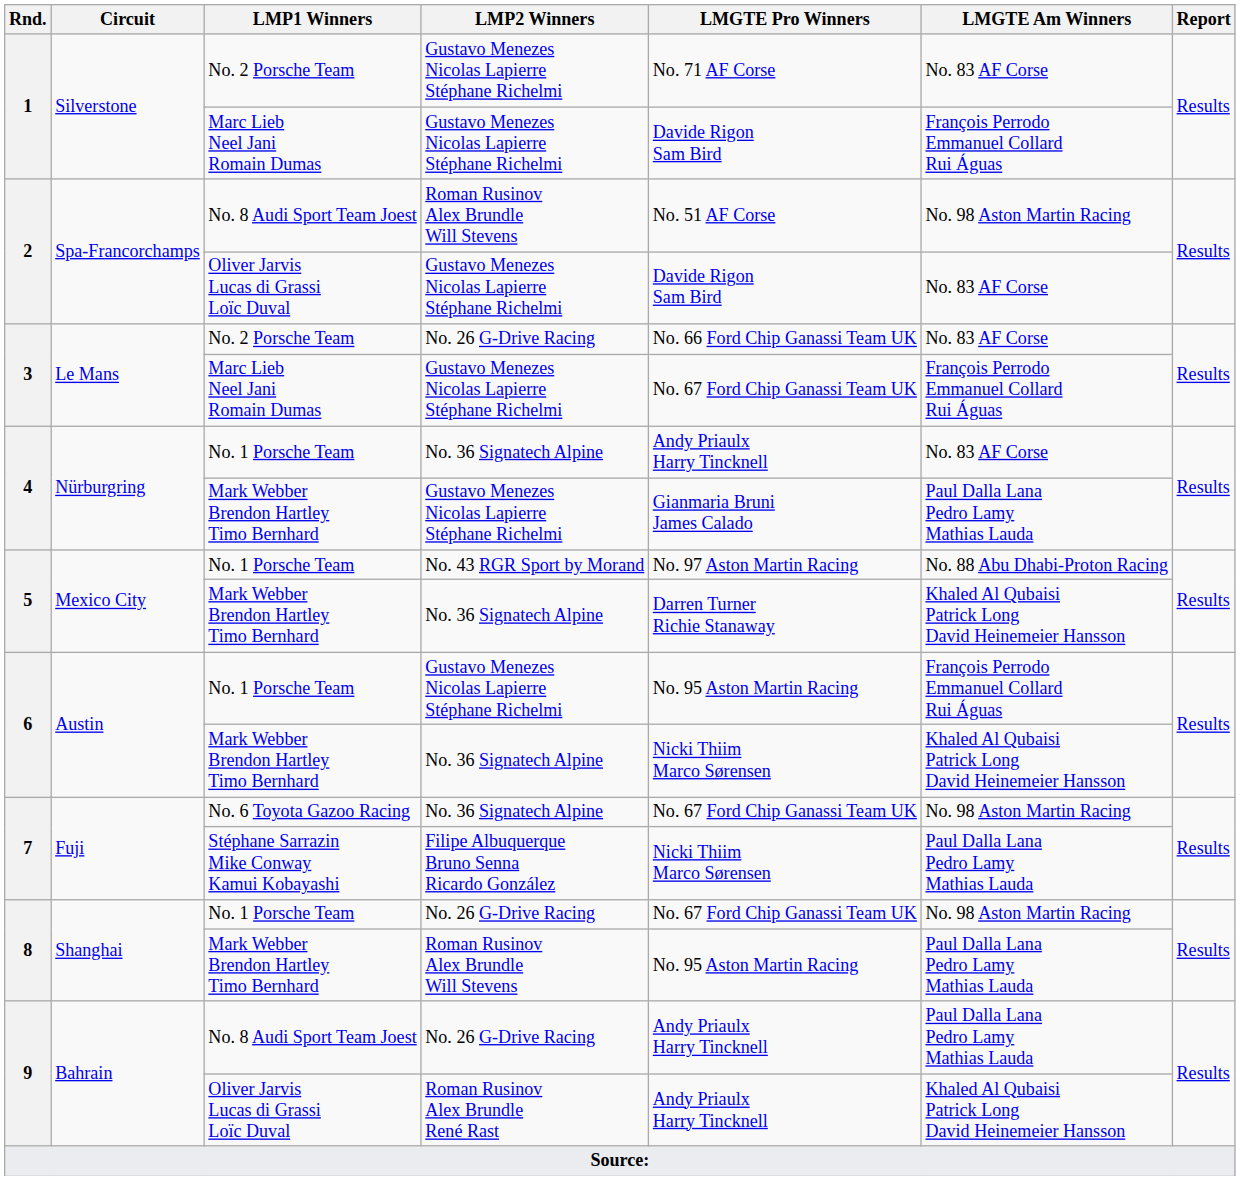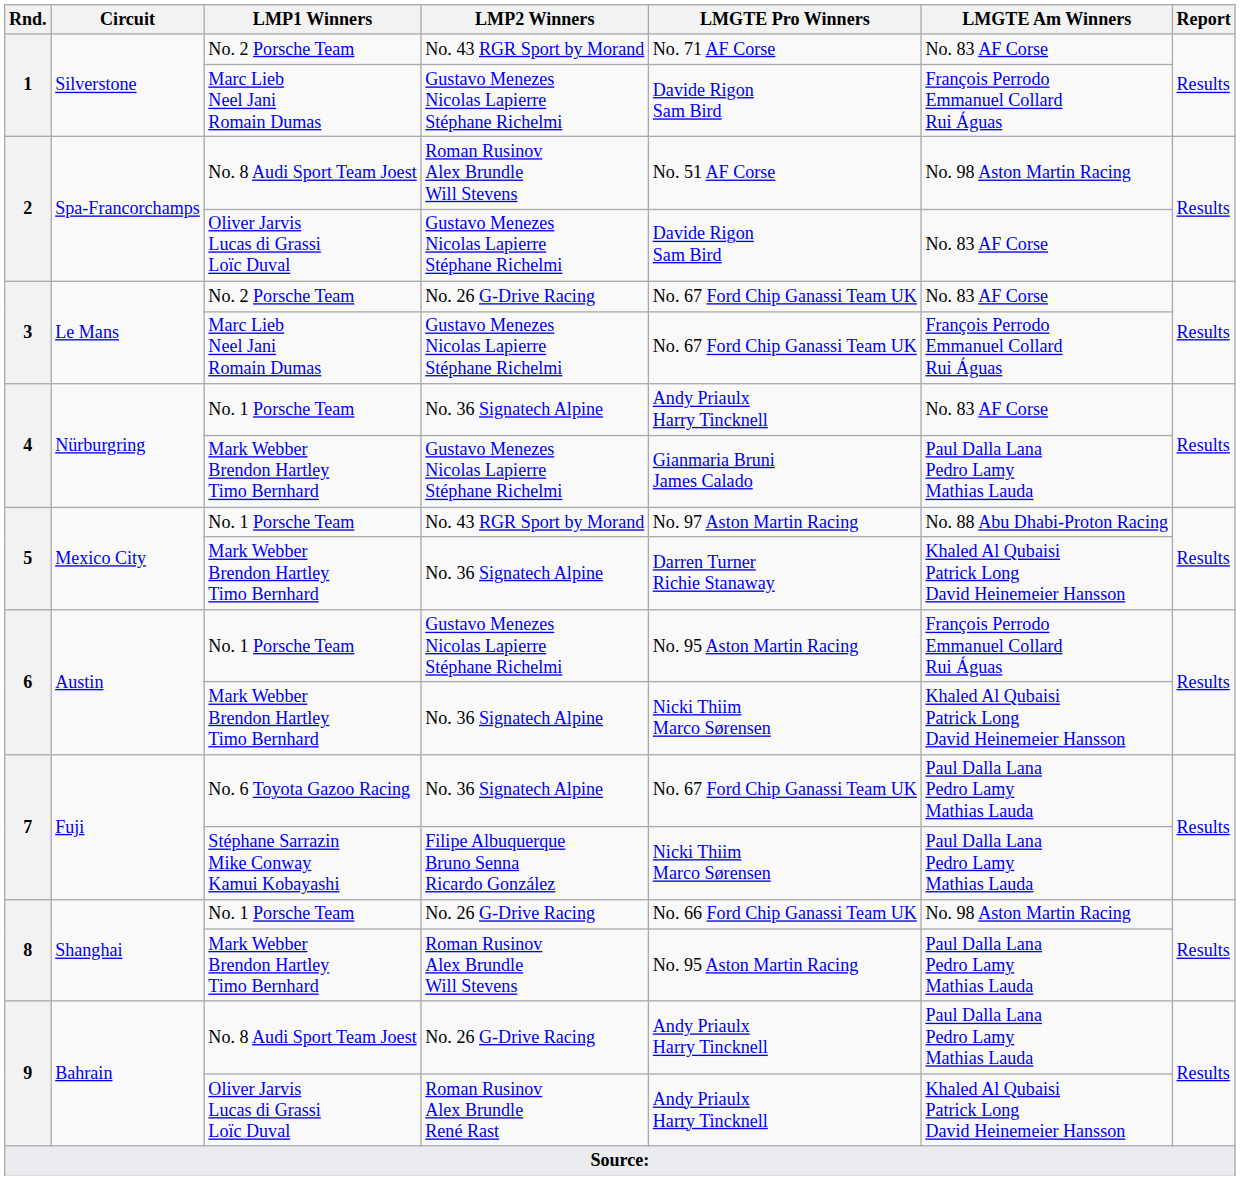1 / No. 2 Porsche Team | LMP2 Winners: Gustavo Menezes Nicolas Lapierre Stéphane Richelmi -> No. 43 RGR Sport by Morand
3 / No. 2 Porsche Team | LMGTE Pro Winners: No. 66 Ford Chip Ganassi Team UK -> No. 67 Ford Chip Ganassi Team UK
7 / No. 6 Toyota Gazoo Racing | LMGTE Am Winners: No. 98 Aston Martin Racing -> Paul Dalla Lana Pedro Lamy Mathias Lauda
8 / No. 1 Porsche Team | LMGTE Pro Winners: No. 67 Ford Chip Ganassi Team UK -> No. 66 Ford Chip Ganassi Team UK
